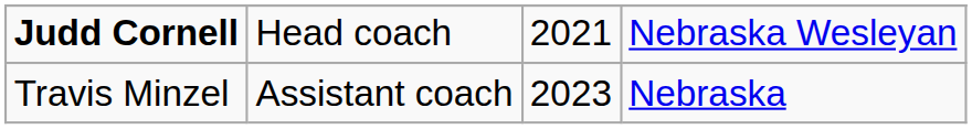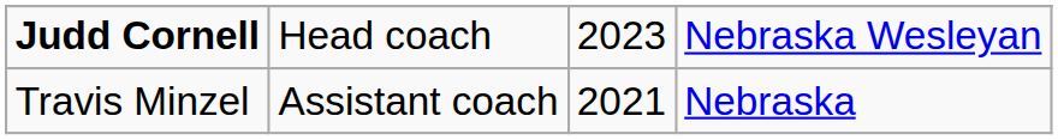Judd Cornell | column 3: 2021 -> 2023
Travis Minzel | column 3: 2023 -> 2021
